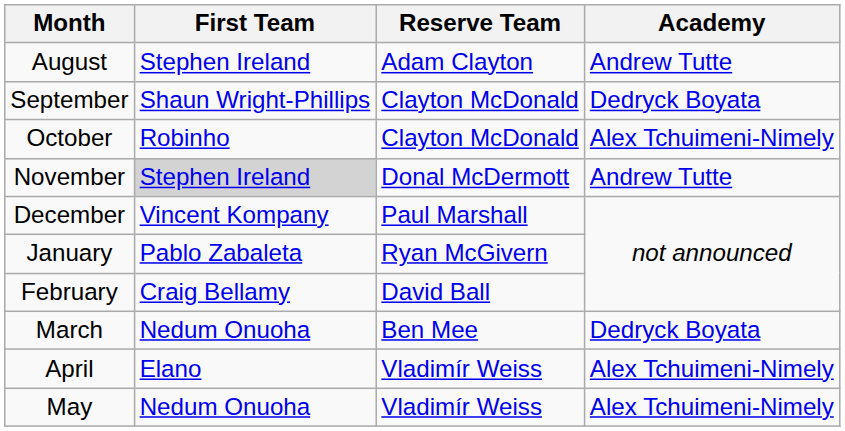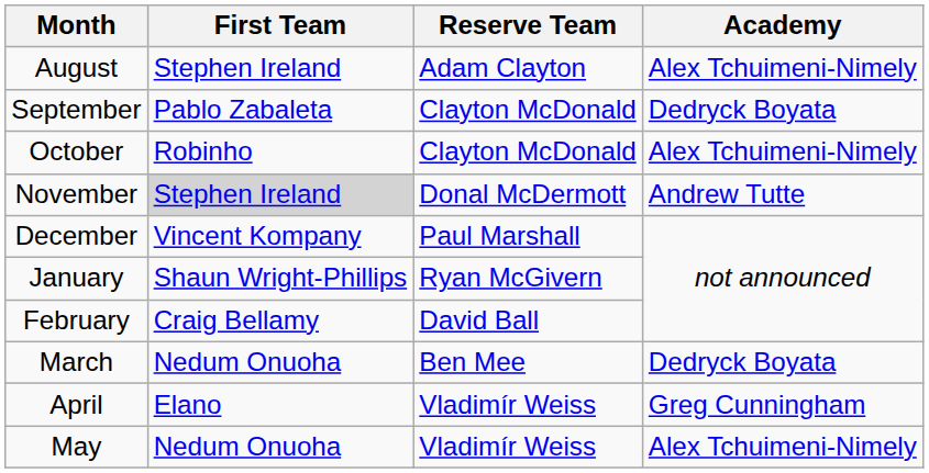August | Academy: Andrew Tutte -> Alex Tchuimeni-Nimely
September | First Team: Shaun Wright-Phillips -> Pablo Zabaleta
January | First Team: Pablo Zabaleta -> Shaun Wright-Phillips
April | Academy: Alex Tchuimeni-Nimely -> Greg Cunningham
